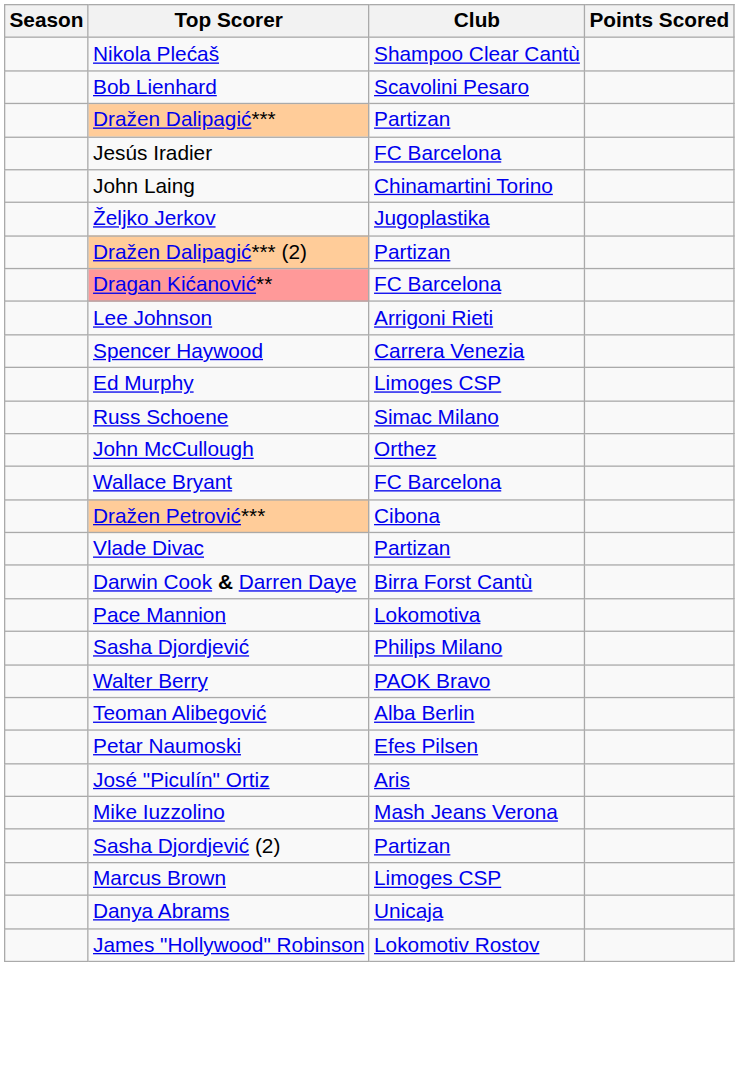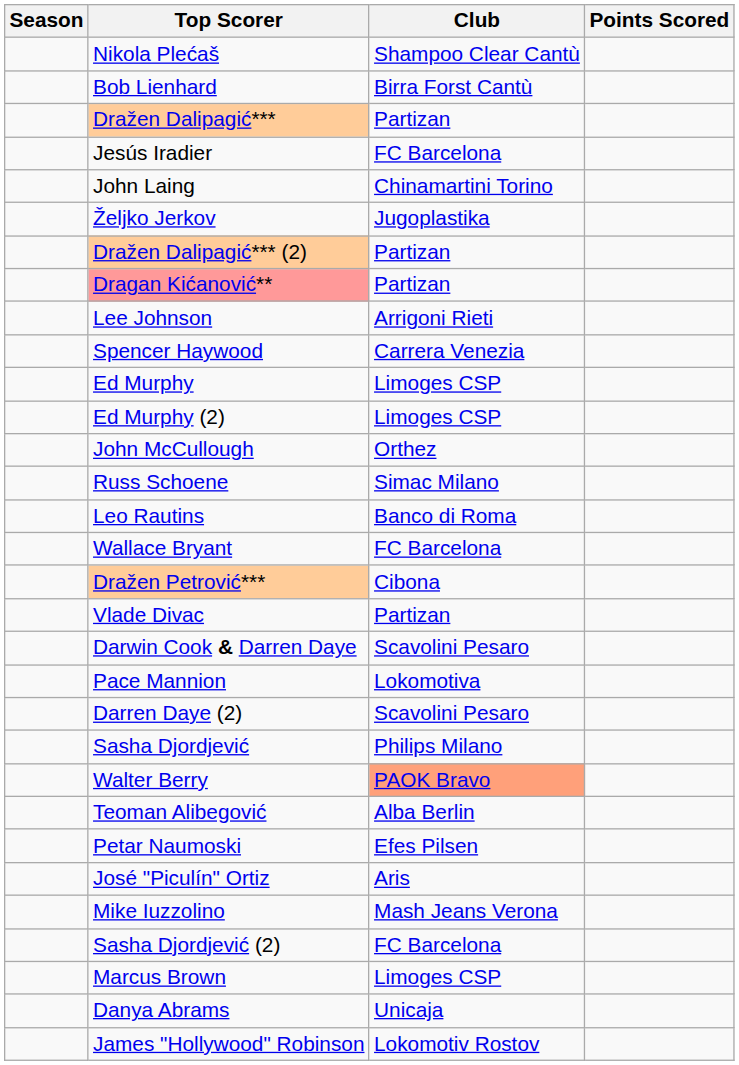Bob Lienhard | Club: Scavolini Pesaro -> Birra Forst Cantù
Dragan Kićanović** | Club: FC Barcelona -> Partizan
+ row: Ed Murphy (2) | Limoges CSP
rows swapped: John McCullough <-> Russ Schoene
+ row: Leo Rautins | Banco di Roma
Darwin Cook & Darren Daye | Club: Birra Forst Cantù -> Scavolini Pesaro
+ row: Darren Daye (2) | Scavolini Pesaro
Walter Berry | Club: no background -> lightsalmon background
Sasha Djordjević (2) | Club: Partizan -> FC Barcelona
